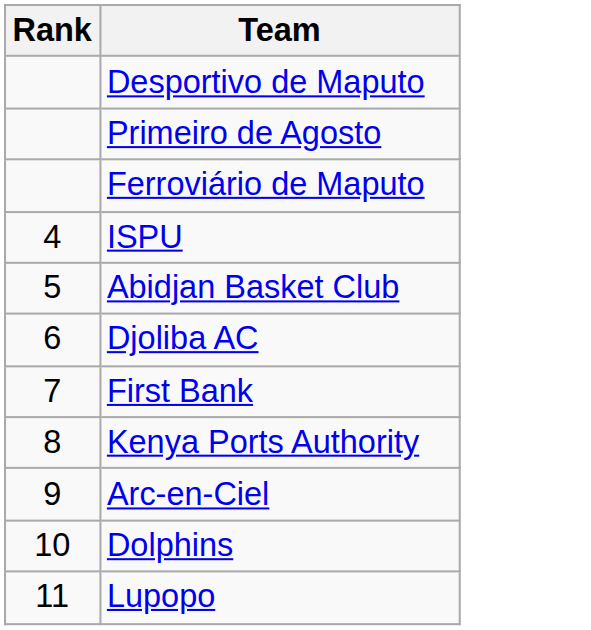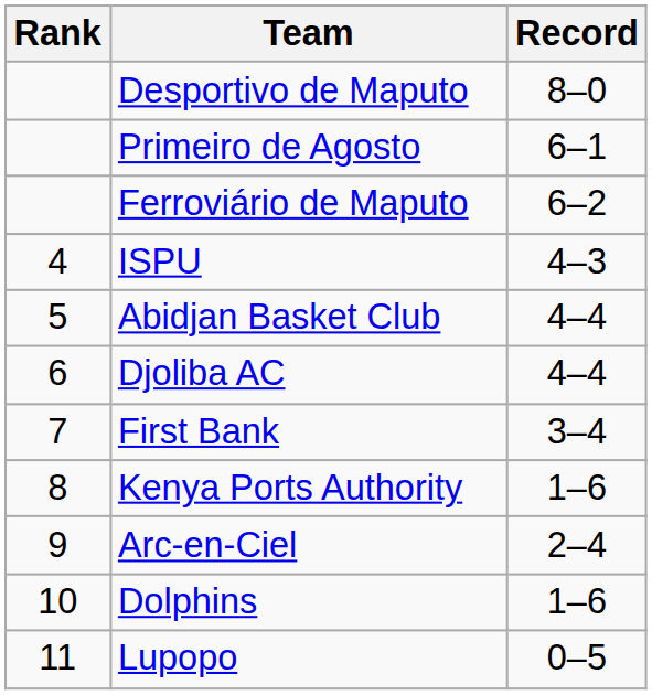+ column: Record | 8–0 | 6–1 | 6–2 | 4–3 | 4–4 | 4–4 | 3–4 | 1–6 | 2–4 | 1–6 | 0–5
